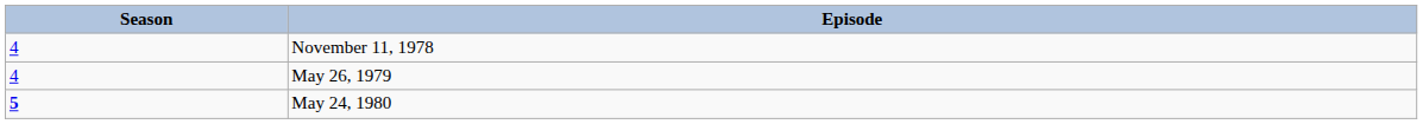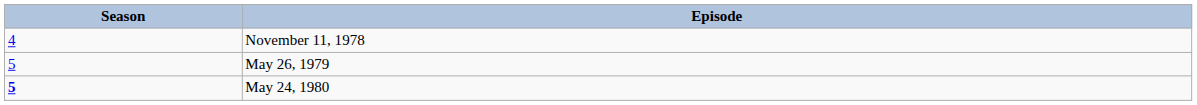May 26, 1979 | Season: 4 -> 5
